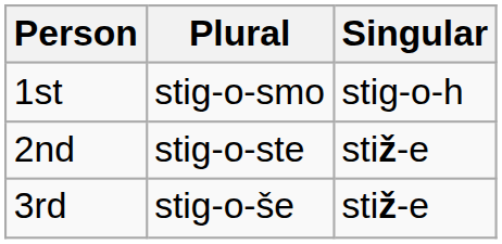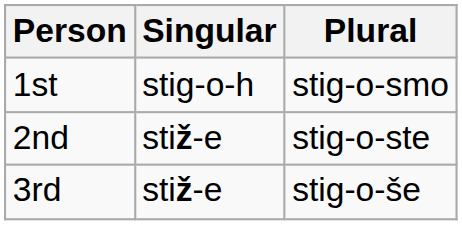columns swapped: Singular <-> Plural
